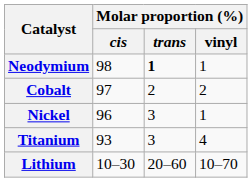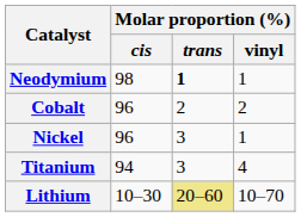Cobalt | Molar proportion (%) / cis: 97 -> 96
Titanium | Molar proportion (%) / cis: 93 -> 94
Lithium | Molar proportion (%) / trans: no background -> khaki background
